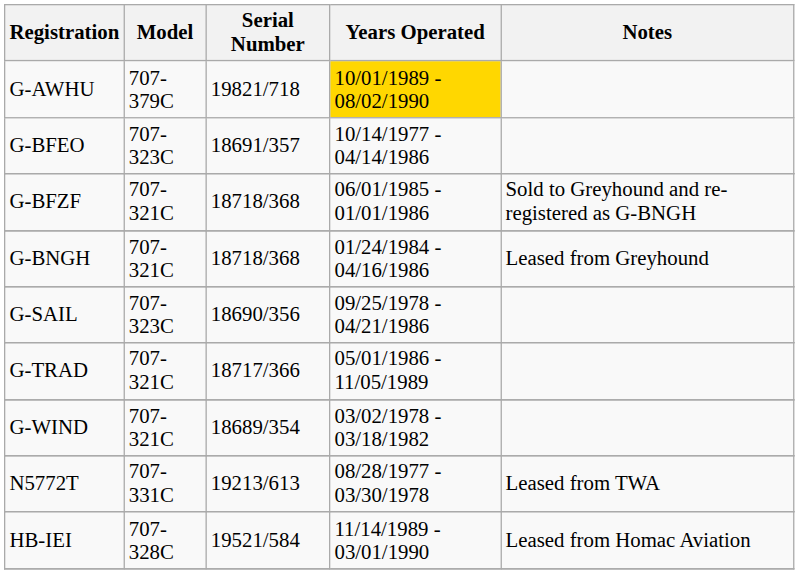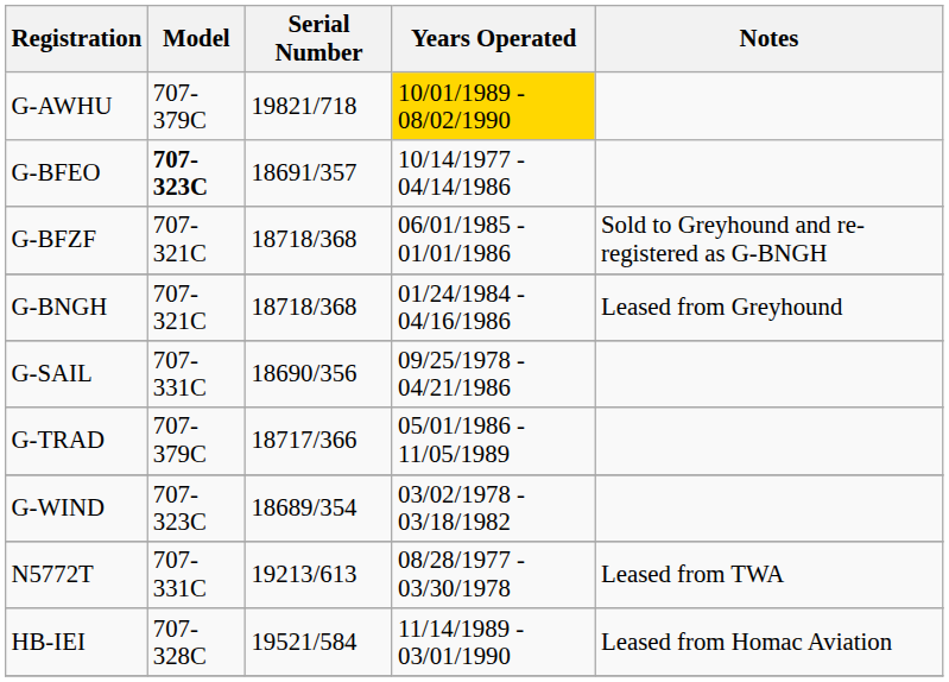G-BFEO | Model: normal -> bold
G-SAIL | Model: 707-323C -> 707-331C
G-TRAD | Model: 707-321C -> 707-379C
G-WIND | Model: 707-321C -> 707-323C
